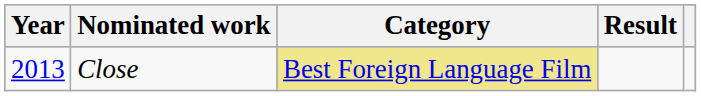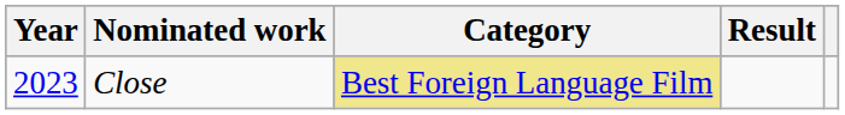Close | Year: 2013 -> 2023
